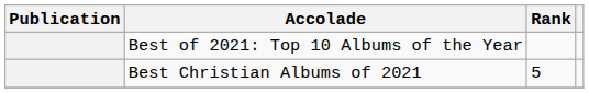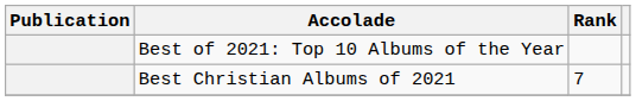Best Christian Albums of 2021 | Rank: 5 -> 7
